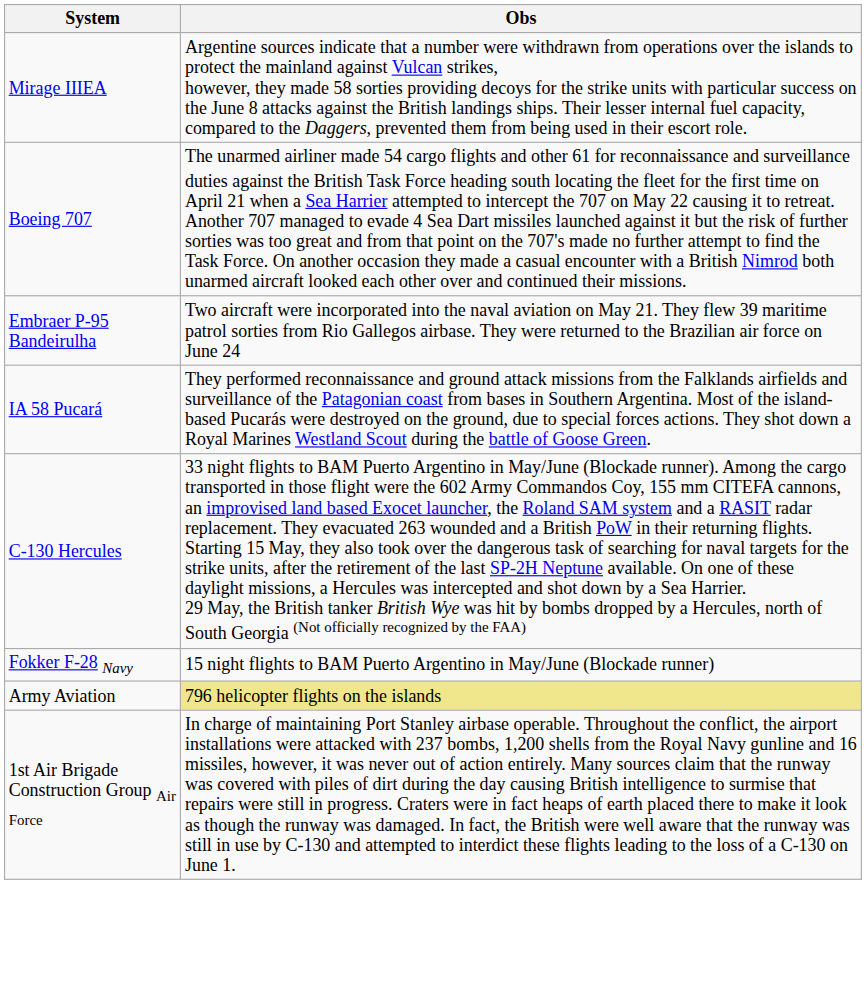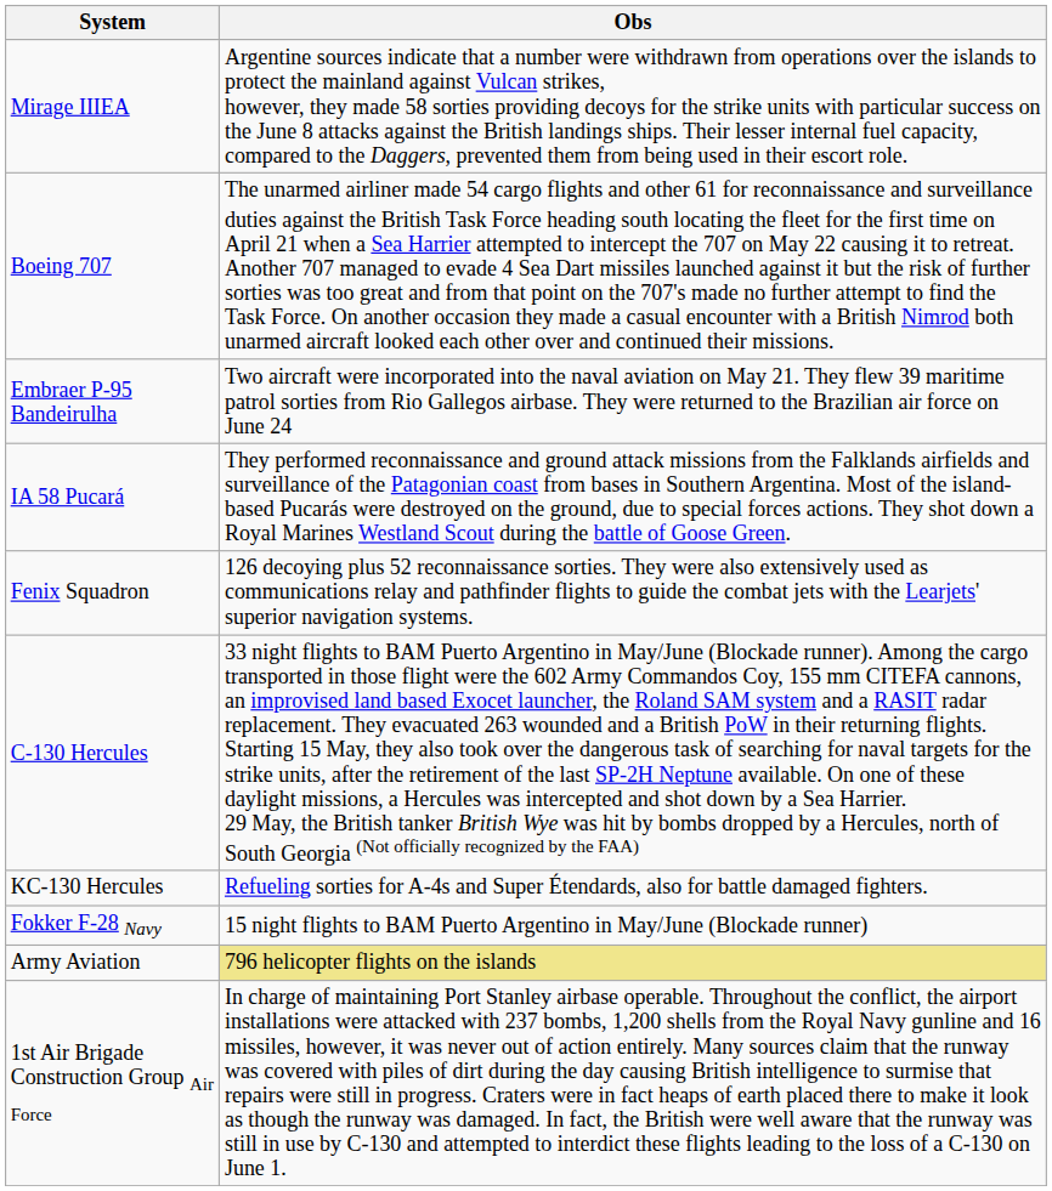+ row: Fenix Squadron | 126 decoying plus 52 reconnaissance sorties. They were also extensively used as communications relay and pathfinder flights to guide the combat jets with the Learjets' superior navigation systems.
+ row: KC-130 Hercules | Refueling sorties for A-4s and Super Étendards, also for battle damaged fighters.
